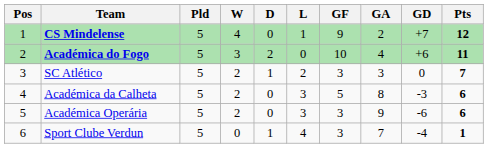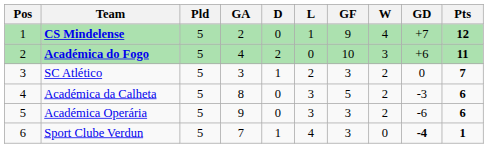columns swapped: W <-> GA
Sport Clube Verdun | GD: normal -> bold
